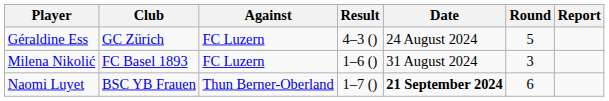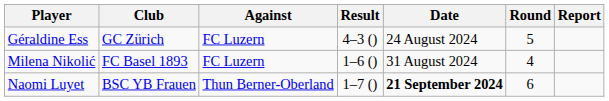Milena Nikolić | Round: 3 -> 4
